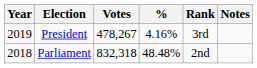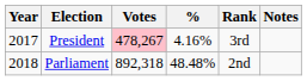President | Year: 2019 -> 2017
President | Votes: no background -> pink background
Parliament | Votes: 832,318 -> 892,318
